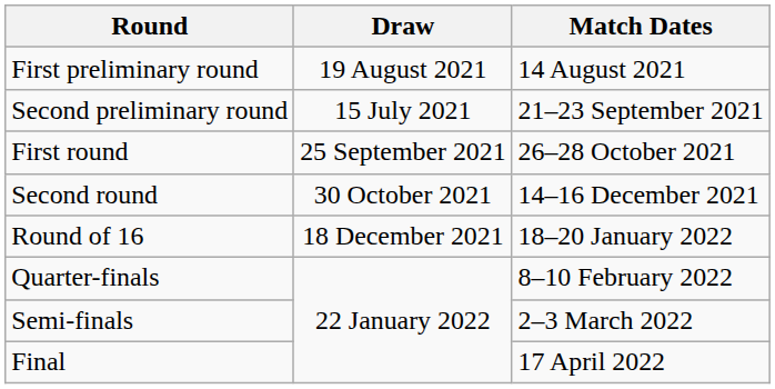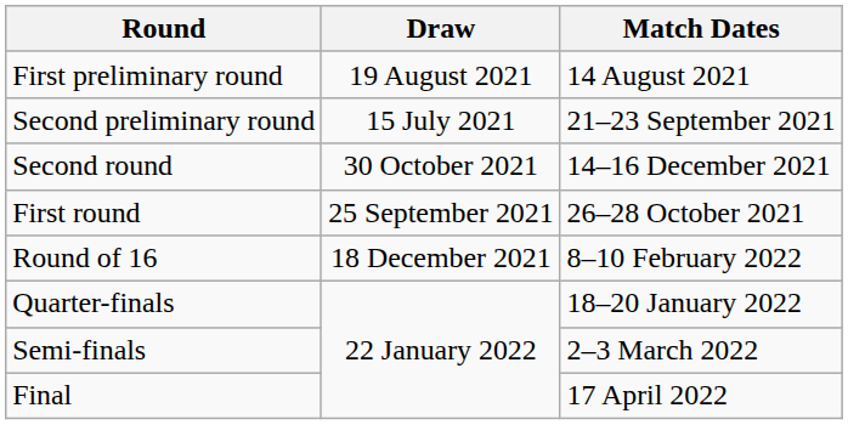rows swapped: First round <-> Second round
Round of 16 | Match Dates: 18–20 January 2022 -> 8–10 February 2022
Quarter-finals | Match Dates: 8–10 February 2022 -> 18–20 January 2022
